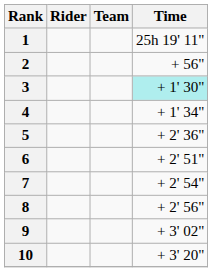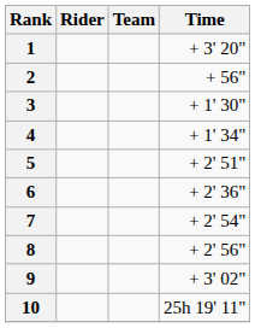1 | Time: 25h 19' 11" -> + 3' 20"
3 | Time: paleturquoise background -> no background
5 | Time: + 2' 36" -> + 2' 51"
6 | Time: + 2' 51" -> + 2' 36"
10 | Time: + 3' 20" -> 25h 19' 11"
